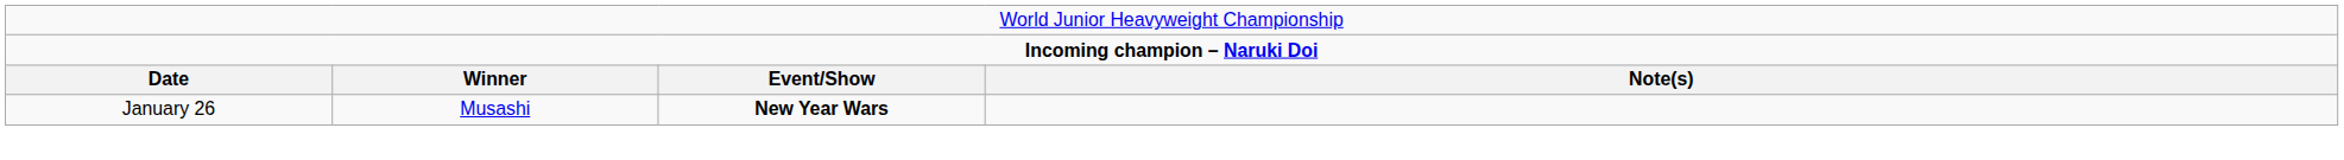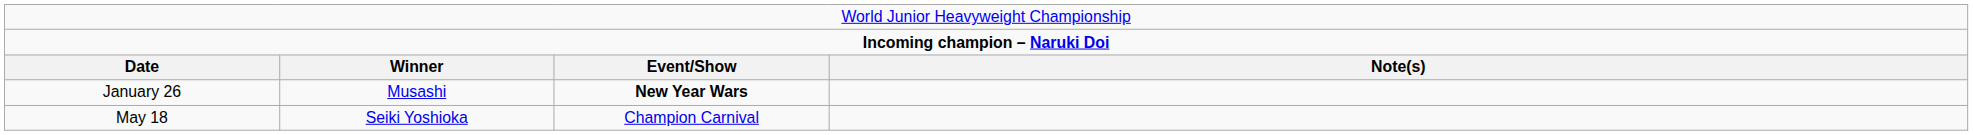+ row: May 18 | Seiki Yoshioka | Champion Carnival
